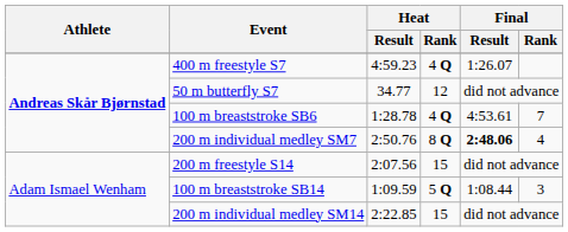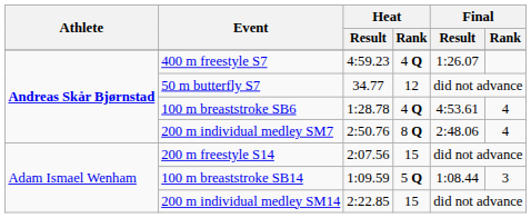100 m breaststroke SB6 | Final / Rank: 7 -> 4
200 m individual medley SM7 | Final / Result: bold -> normal
